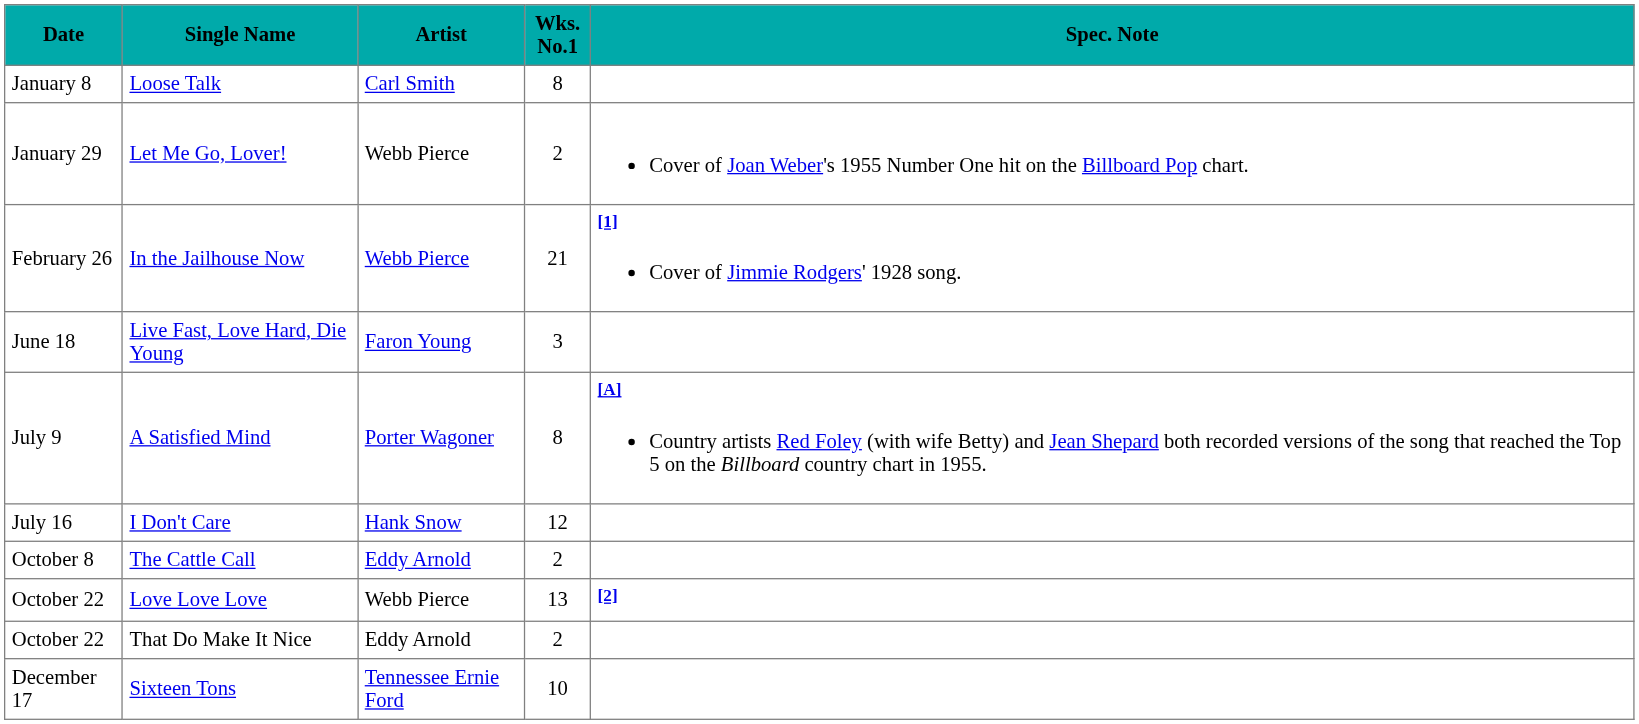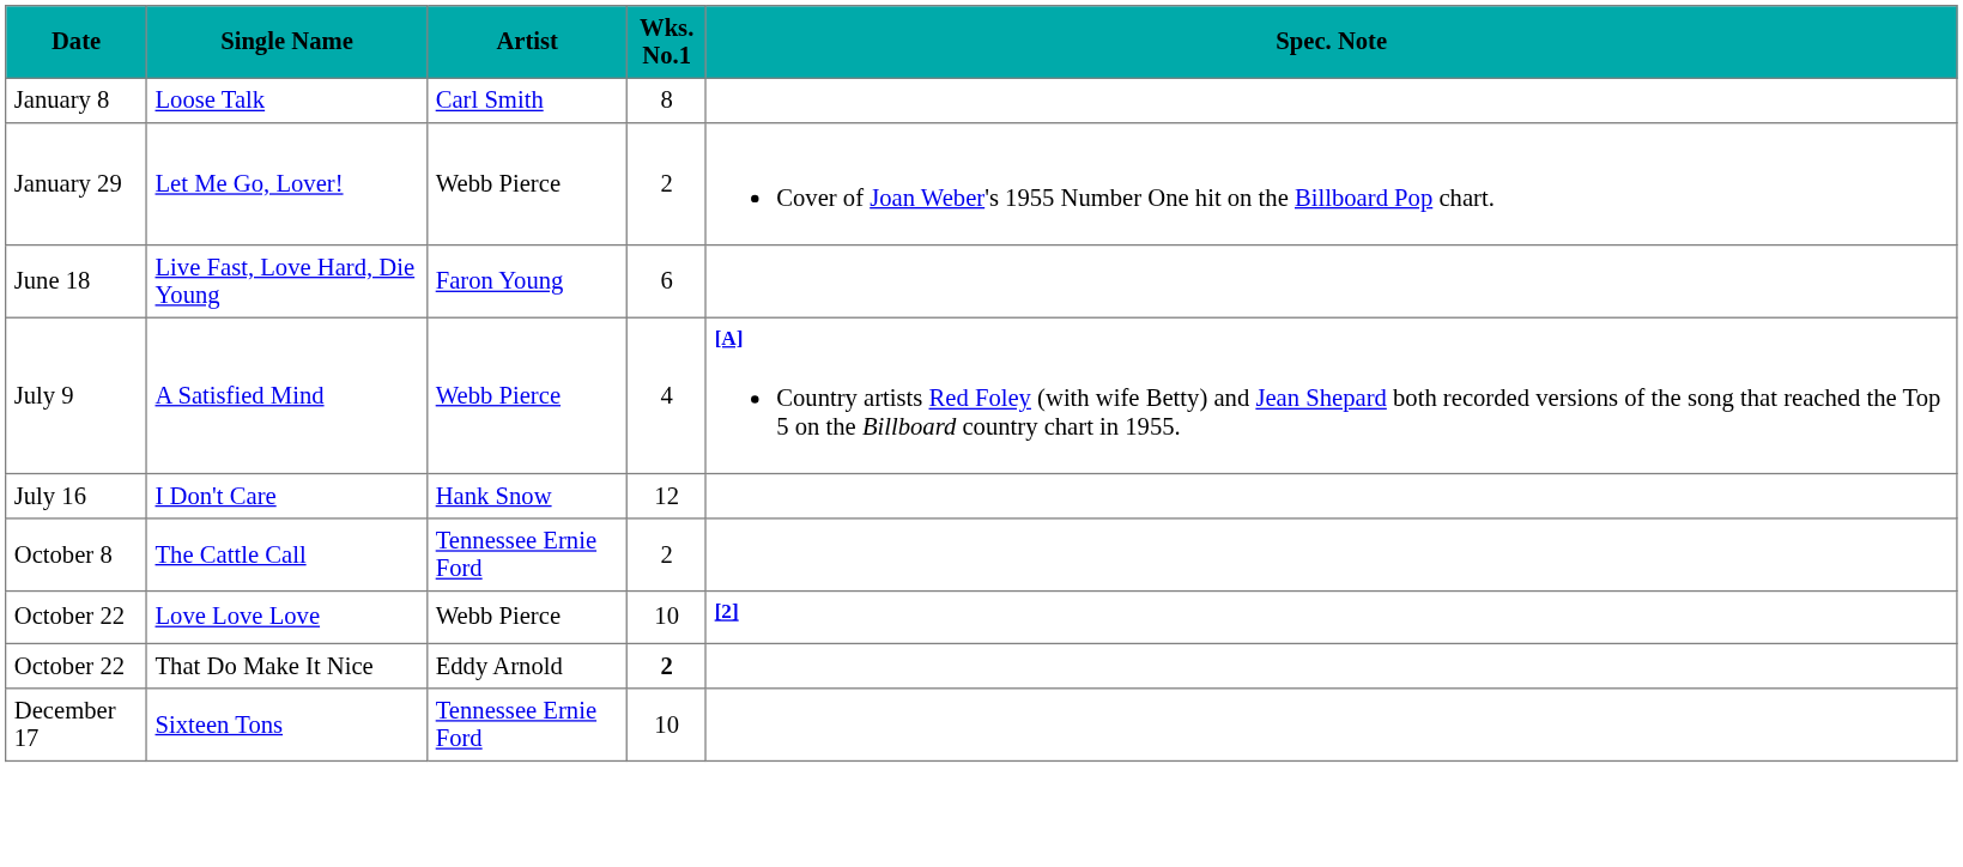- row: February 26 | In the Jailhouse Now | Webb Pierce | 21 | [1] Cover of Jimmie Rodgers' 1928 song.
Live Fast, Love Hard, Die Young | Wks. No.1: 3 -> 6
A Satisfied Mind | Artist: Porter Wagoner -> Webb Pierce
A Satisfied Mind | Wks. No.1: 8 -> 4
The Cattle Call | Artist: Eddy Arnold -> Tennessee Ernie Ford
Love Love Love | Wks. No.1: 13 -> 10
That Do Make It Nice | Wks. No.1: normal -> bold
